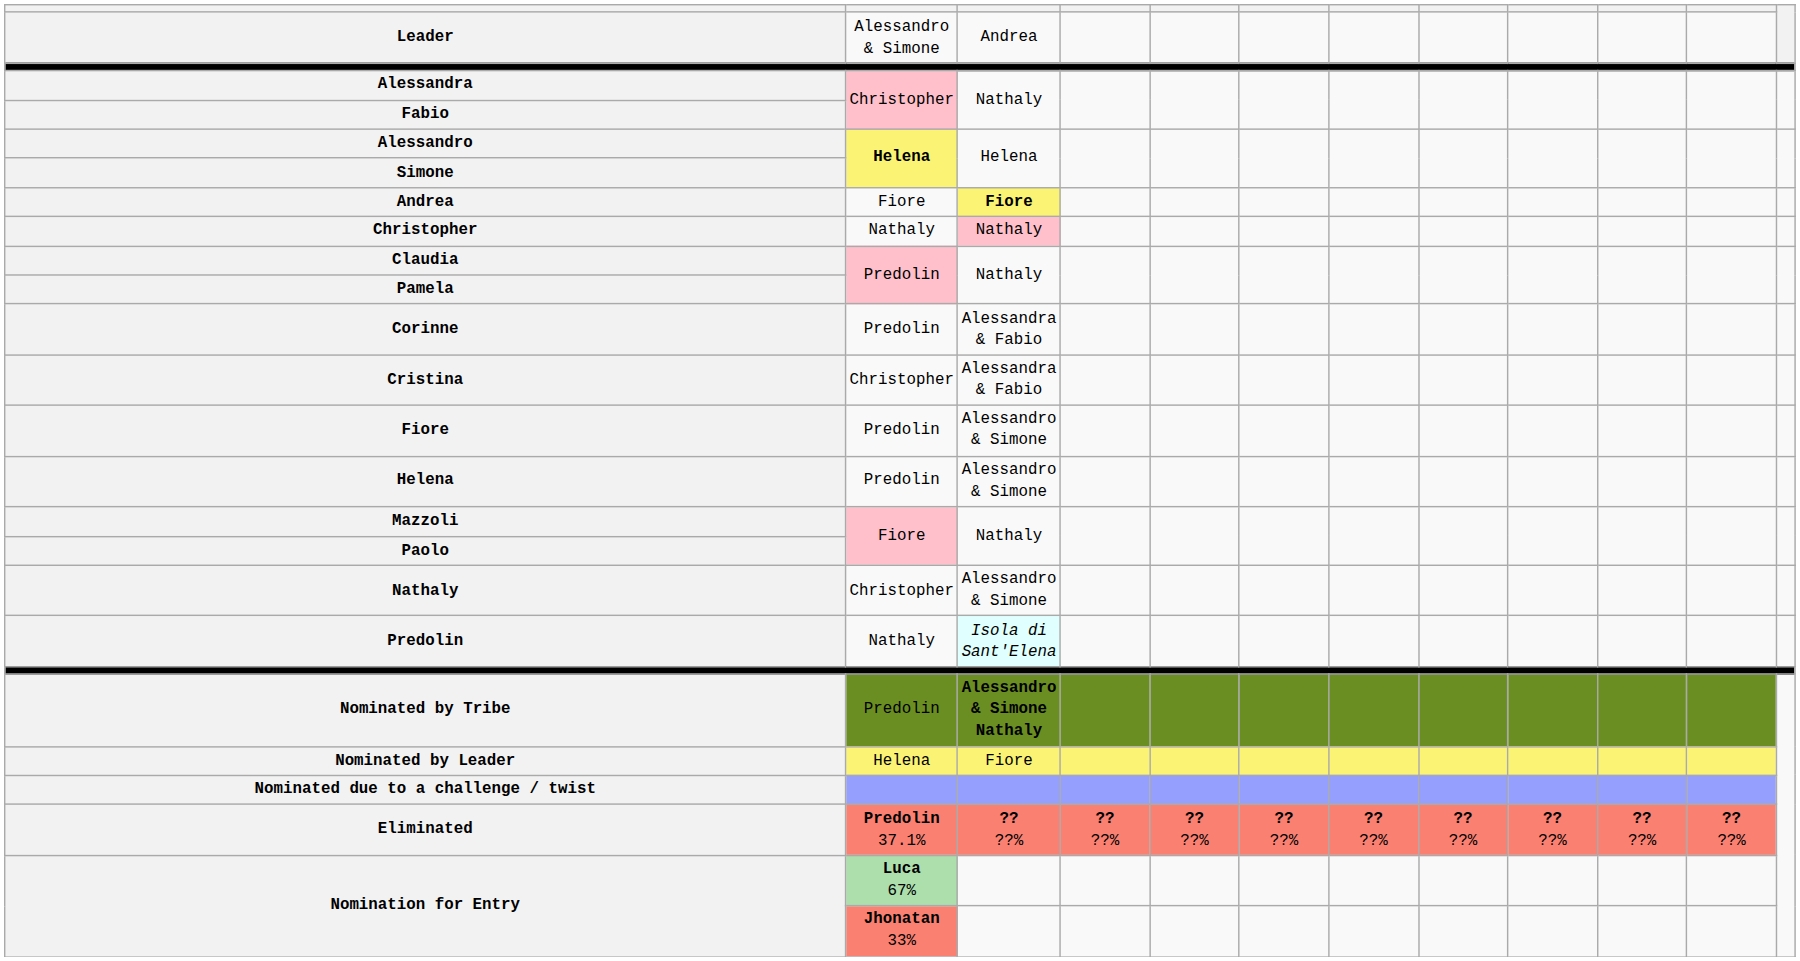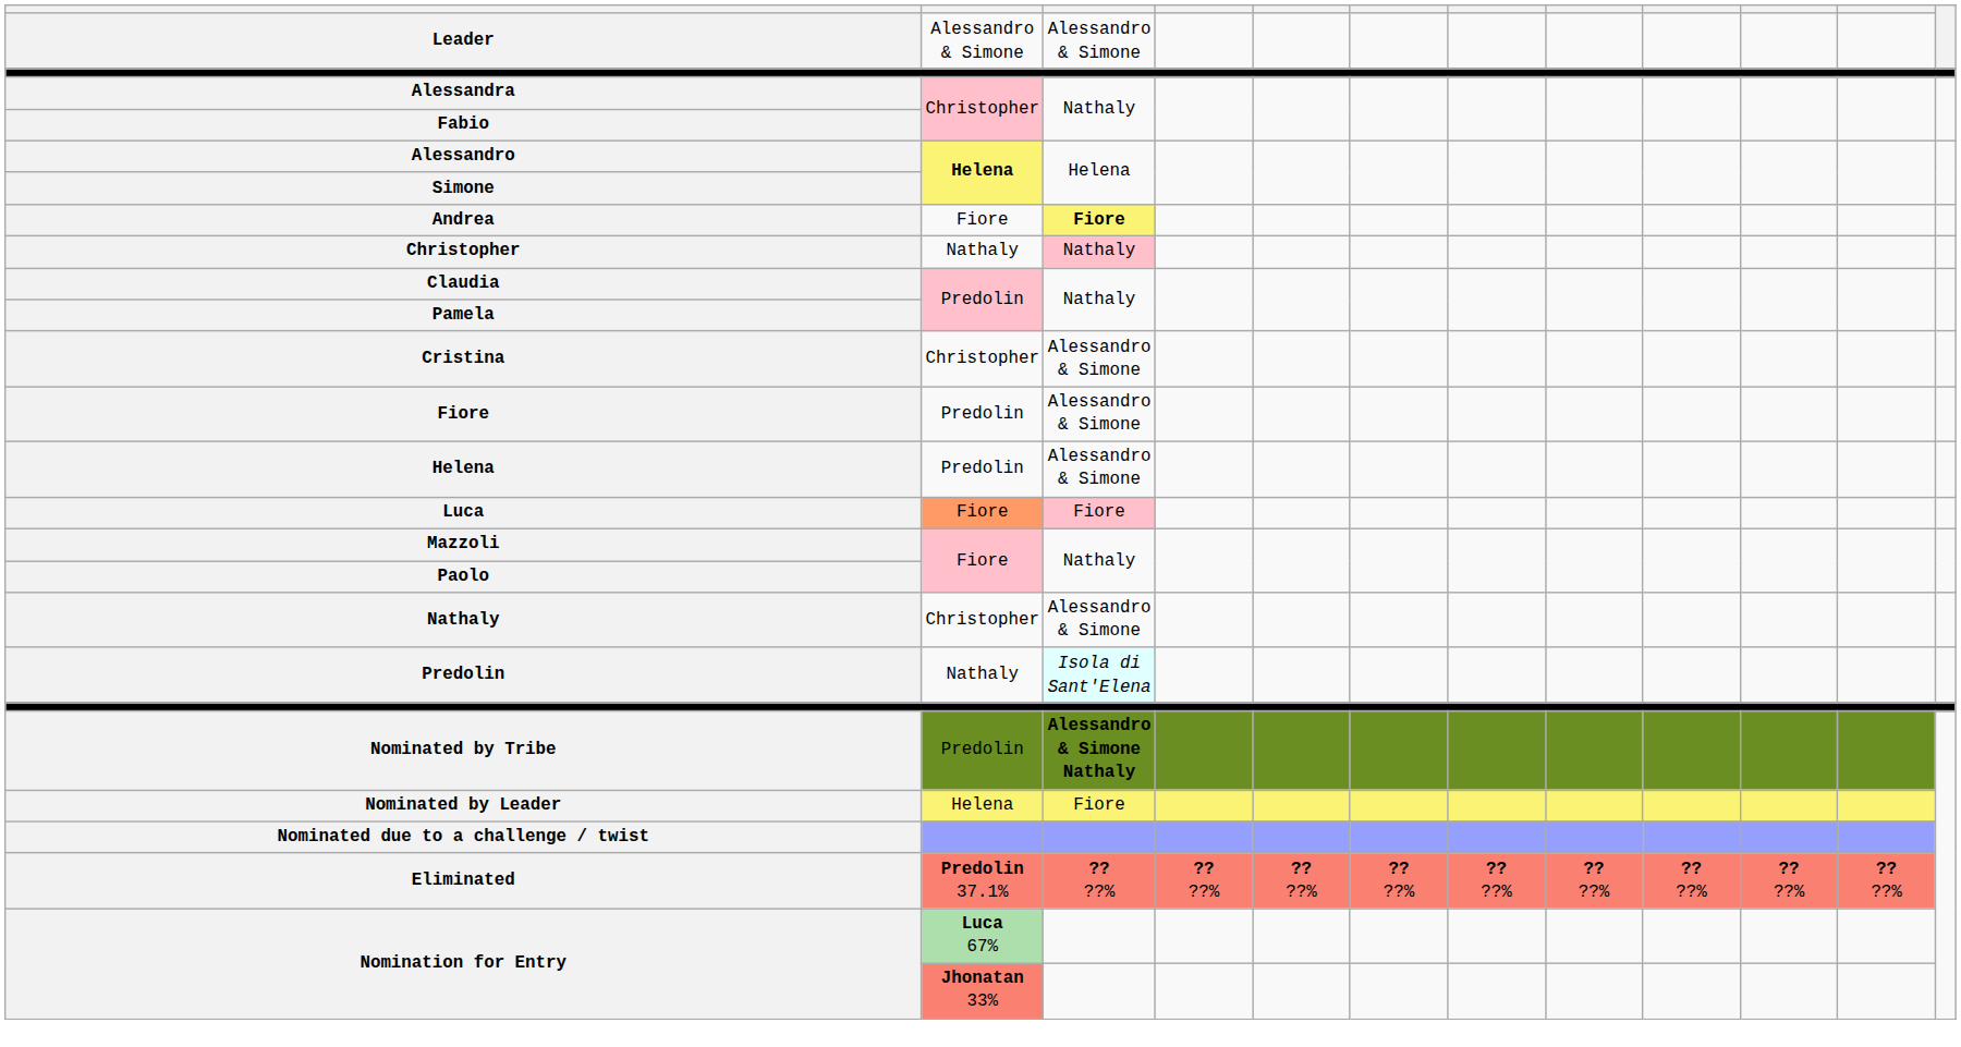Leader | column 3: Andrea -> Alessandro & Simone
- row: Corinne | Predolin | Alessandra & Fabio
Cristina | column 3: Alessandra & Fabio -> Alessandro & Simone
+ row: Luca | Fiore | Fiore
